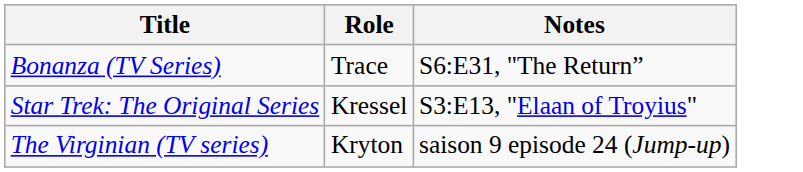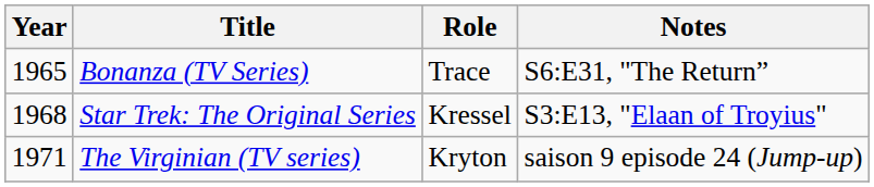+ column: Year | 1965 | 1968 | 1971
